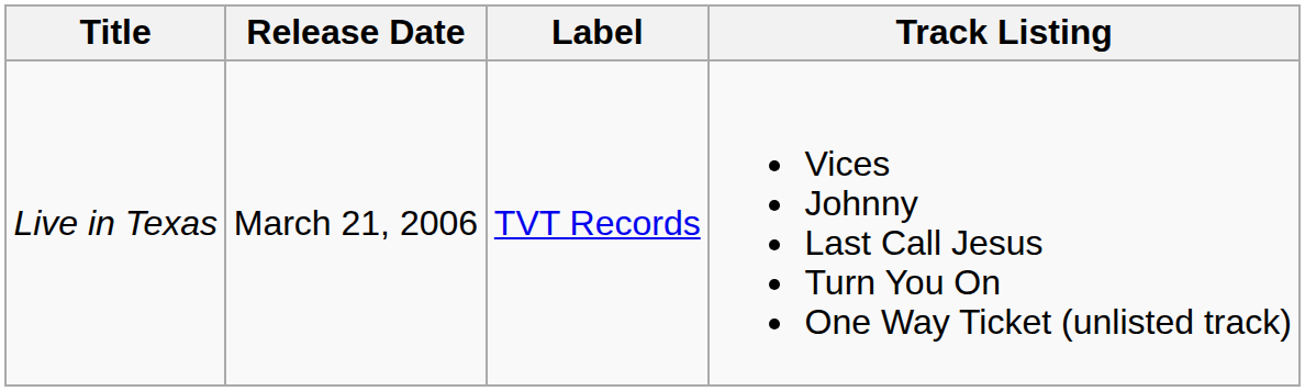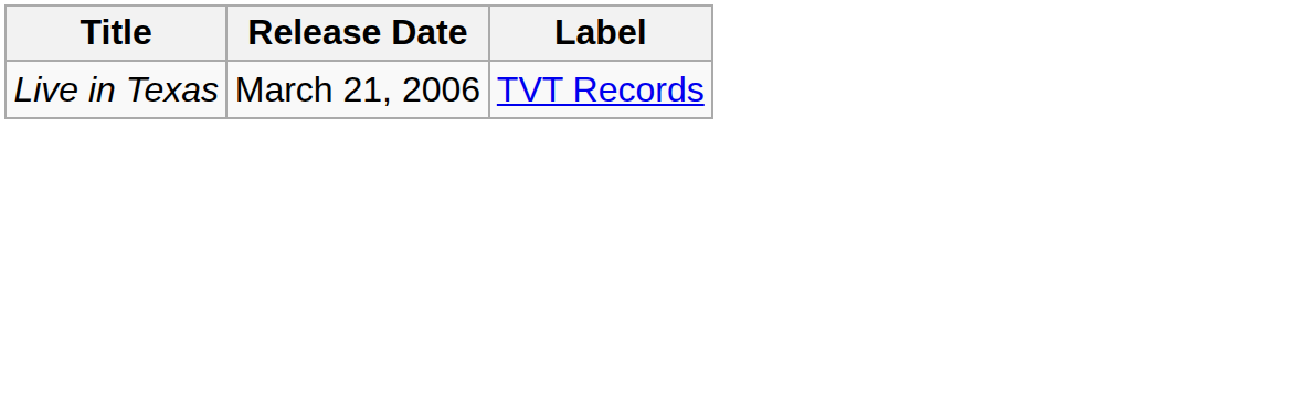- column: Track Listing | Vices Johnny Last Call Jesus Turn You On One Way Ticket (unlisted track)
